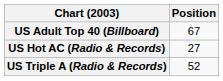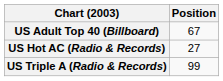US Triple A (Radio & Records) | Position: 52 -> 99
